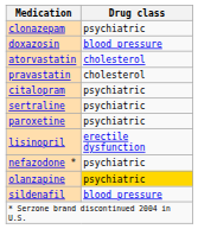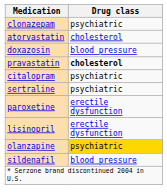rows swapped: doxazosin <-> atorvastatin
pravastatin | Drug class: normal -> bold
paroxetine | Drug class: psychiatric -> erectile dysfunction
- row: nefazodone * | psychiatric
